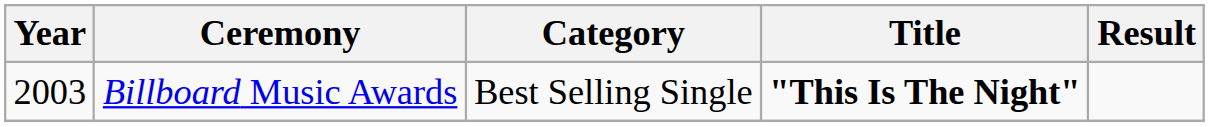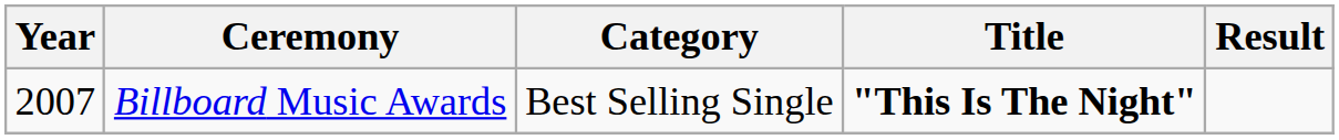Billboard Music Awards | Year: 2003 -> 2007
